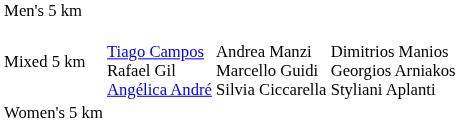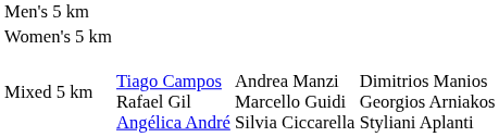rows swapped: Women's 5 km <-> Mixed 5 km
